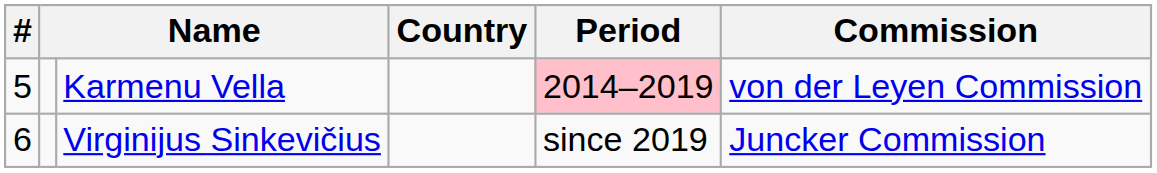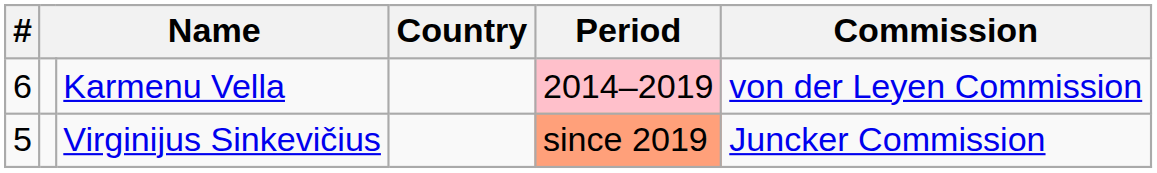Karmenu Vella | #: 5 -> 6
Virginijus Sinkevičius | #: 6 -> 5
Virginijus Sinkevičius | Period: no background -> lightsalmon background
